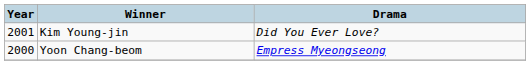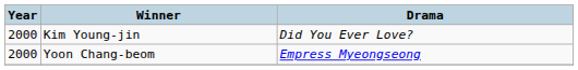Kim Young-jin | Year: 2001 -> 2000
